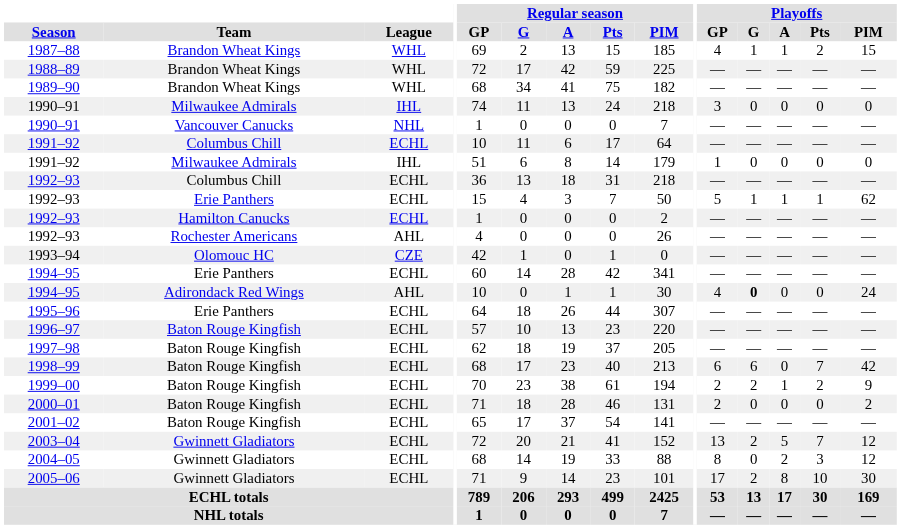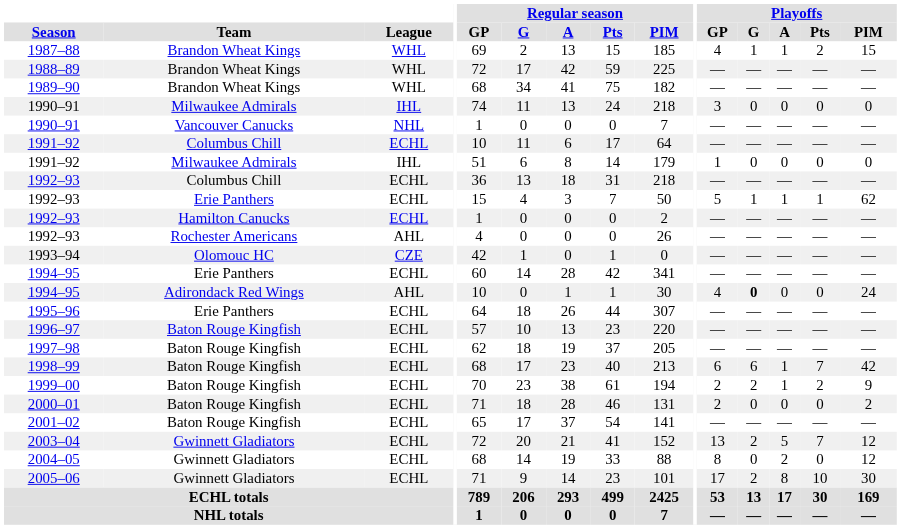1998–99 | Playoffs / A: 0 -> 1
2004–05 | Playoffs / Pts: 3 -> 0
